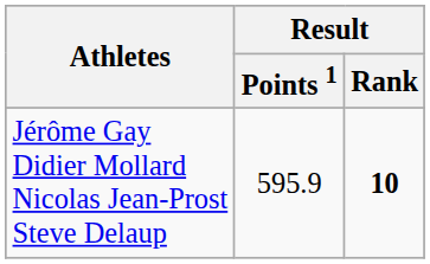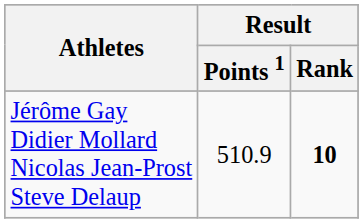Jérôme Gay Didier Mollard Nicolas Jean-Prost Steve Delaup | Result / Points 1: 595.9 -> 510.9
